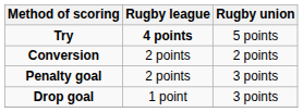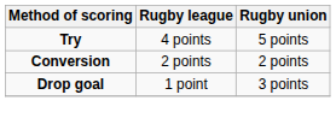Try | Rugby league: bold -> normal
- row: Penalty goal | 2 points | 3 points
